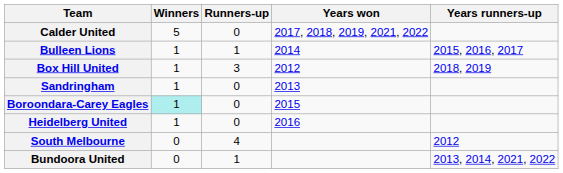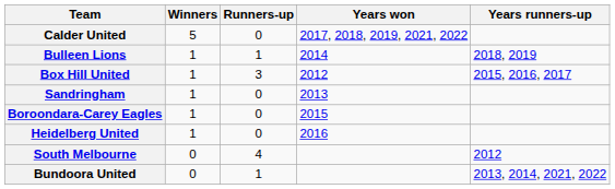Bulleen Lions | Years runners-up: 2015, 2016, 2017 -> 2018, 2019
Box Hill United | Years runners-up: 2018, 2019 -> 2015, 2016, 2017
Boroondara-Carey Eagles | Winners: paleturquoise background -> no background
